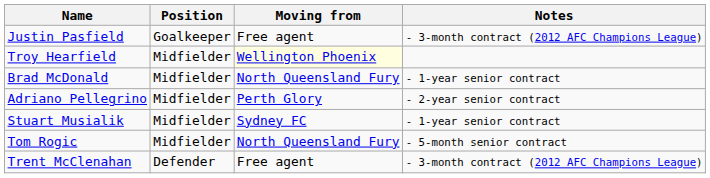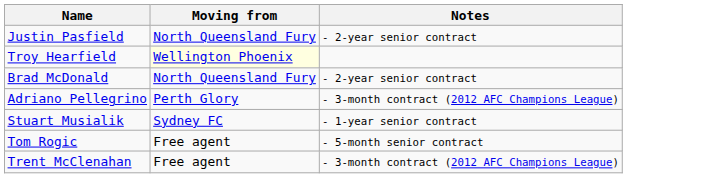- column: Position | Goalkeeper | Midfielder | Midfielder | Midfielder | Midfielder | Midfielder | Defender
Justin Pasfield | Moving from: Free agent -> North Queensland Fury
Justin Pasfield | Notes: - 3-month contract (2012 AFC Champions League) -> - 2-year senior contract
Brad McDonald | Notes: - 1-year senior contract -> - 2-year senior contract
Adriano Pellegrino | Notes: - 2-year senior contract -> - 3-month contract (2012 AFC Champions League)
Tom Rogic | Moving from: North Queensland Fury -> Free agent
